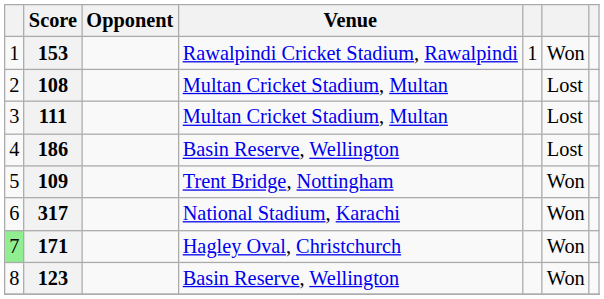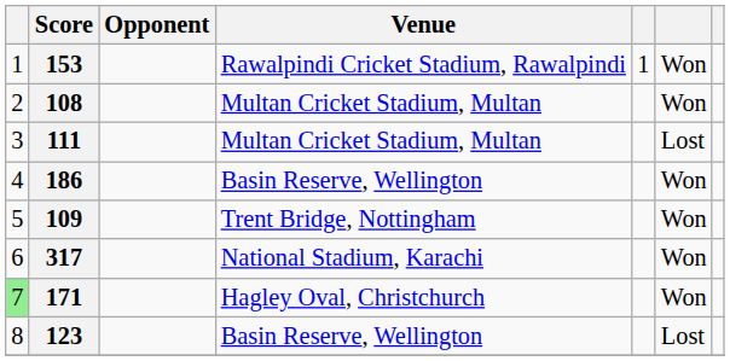108 | column 6: Lost -> Won
186 | column 6: Lost -> Won
123 | column 6: Won -> Lost
